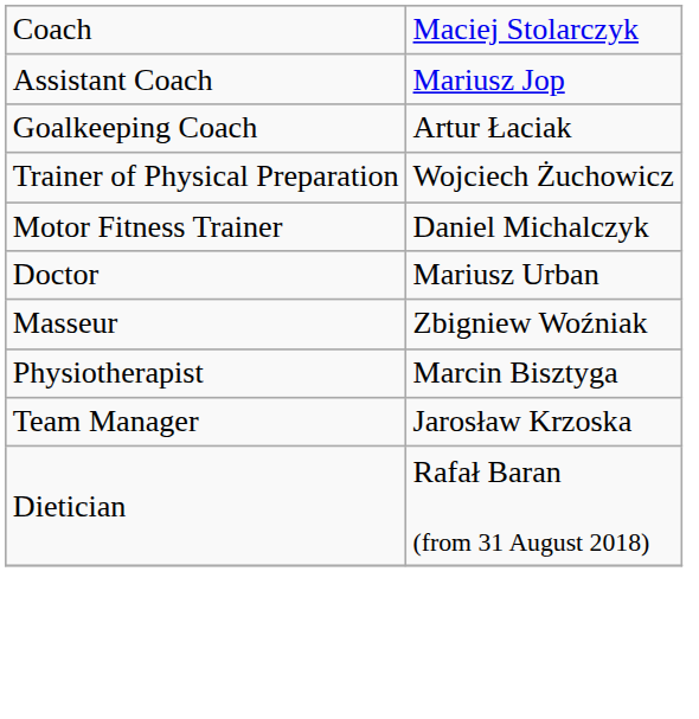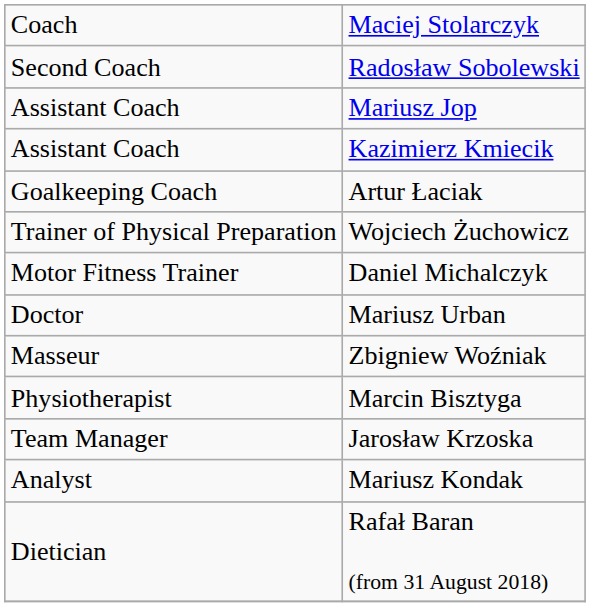+ row: Second Coach | Radosław Sobolewski
+ row: Assistant Coach | Kazimierz Kmiecik
+ row: Analyst | Mariusz Kondak
